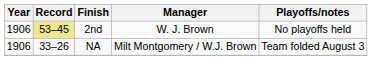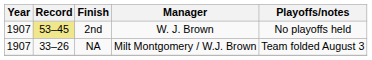2nd | Year: 1906 -> 1907
NA | Year: 1906 -> 1907
